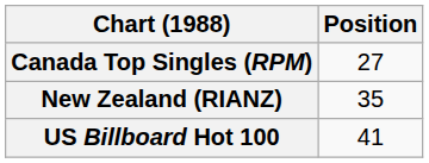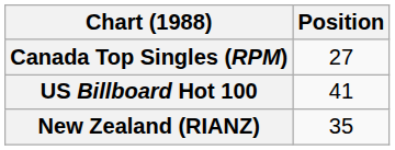rows swapped: New Zealand (RIANZ) <-> US Billboard Hot 100
